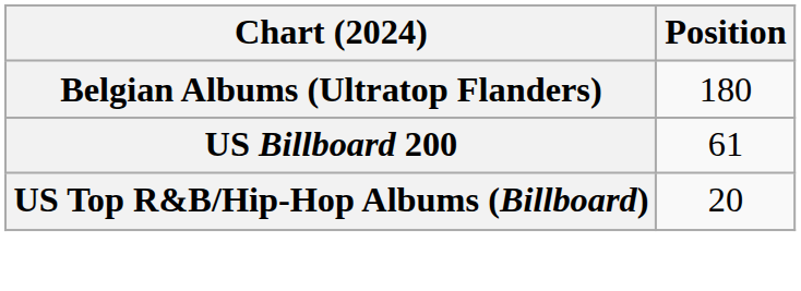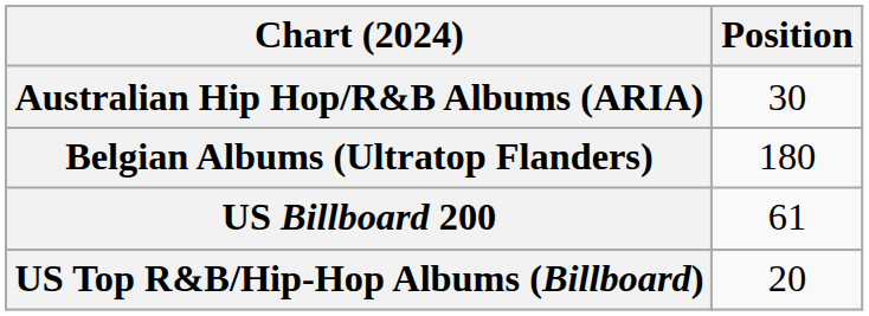+ row: Australian Hip Hop/R&B Albums (ARIA) | 30
